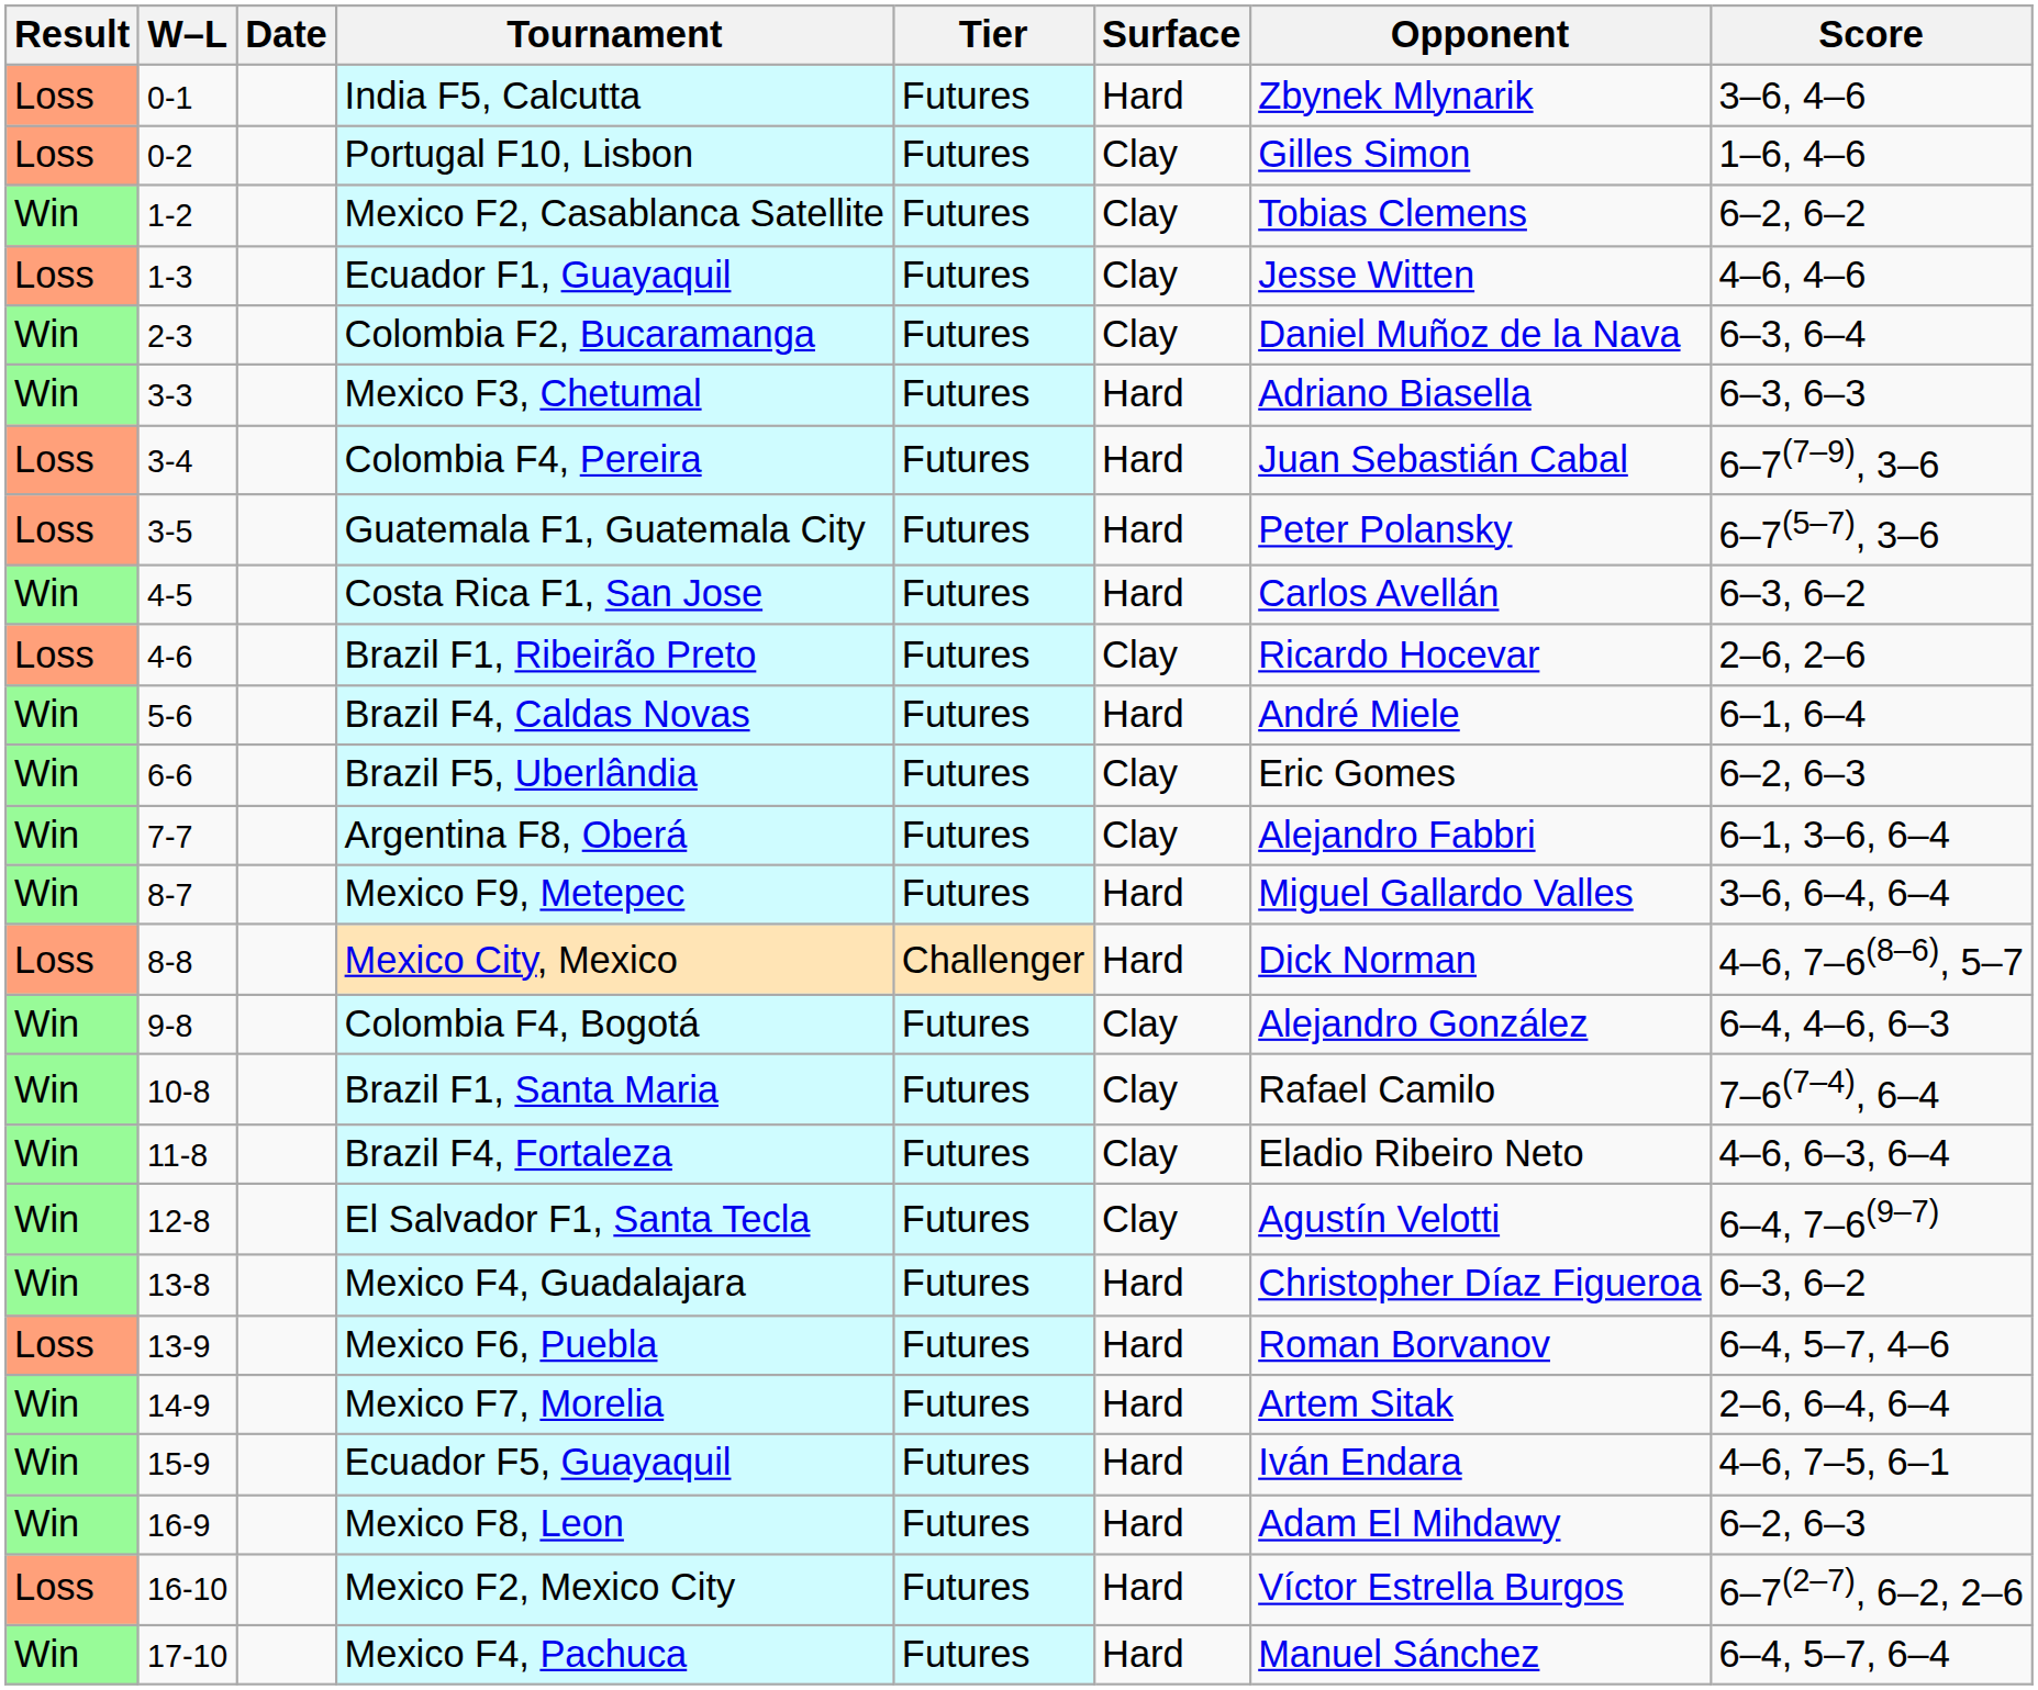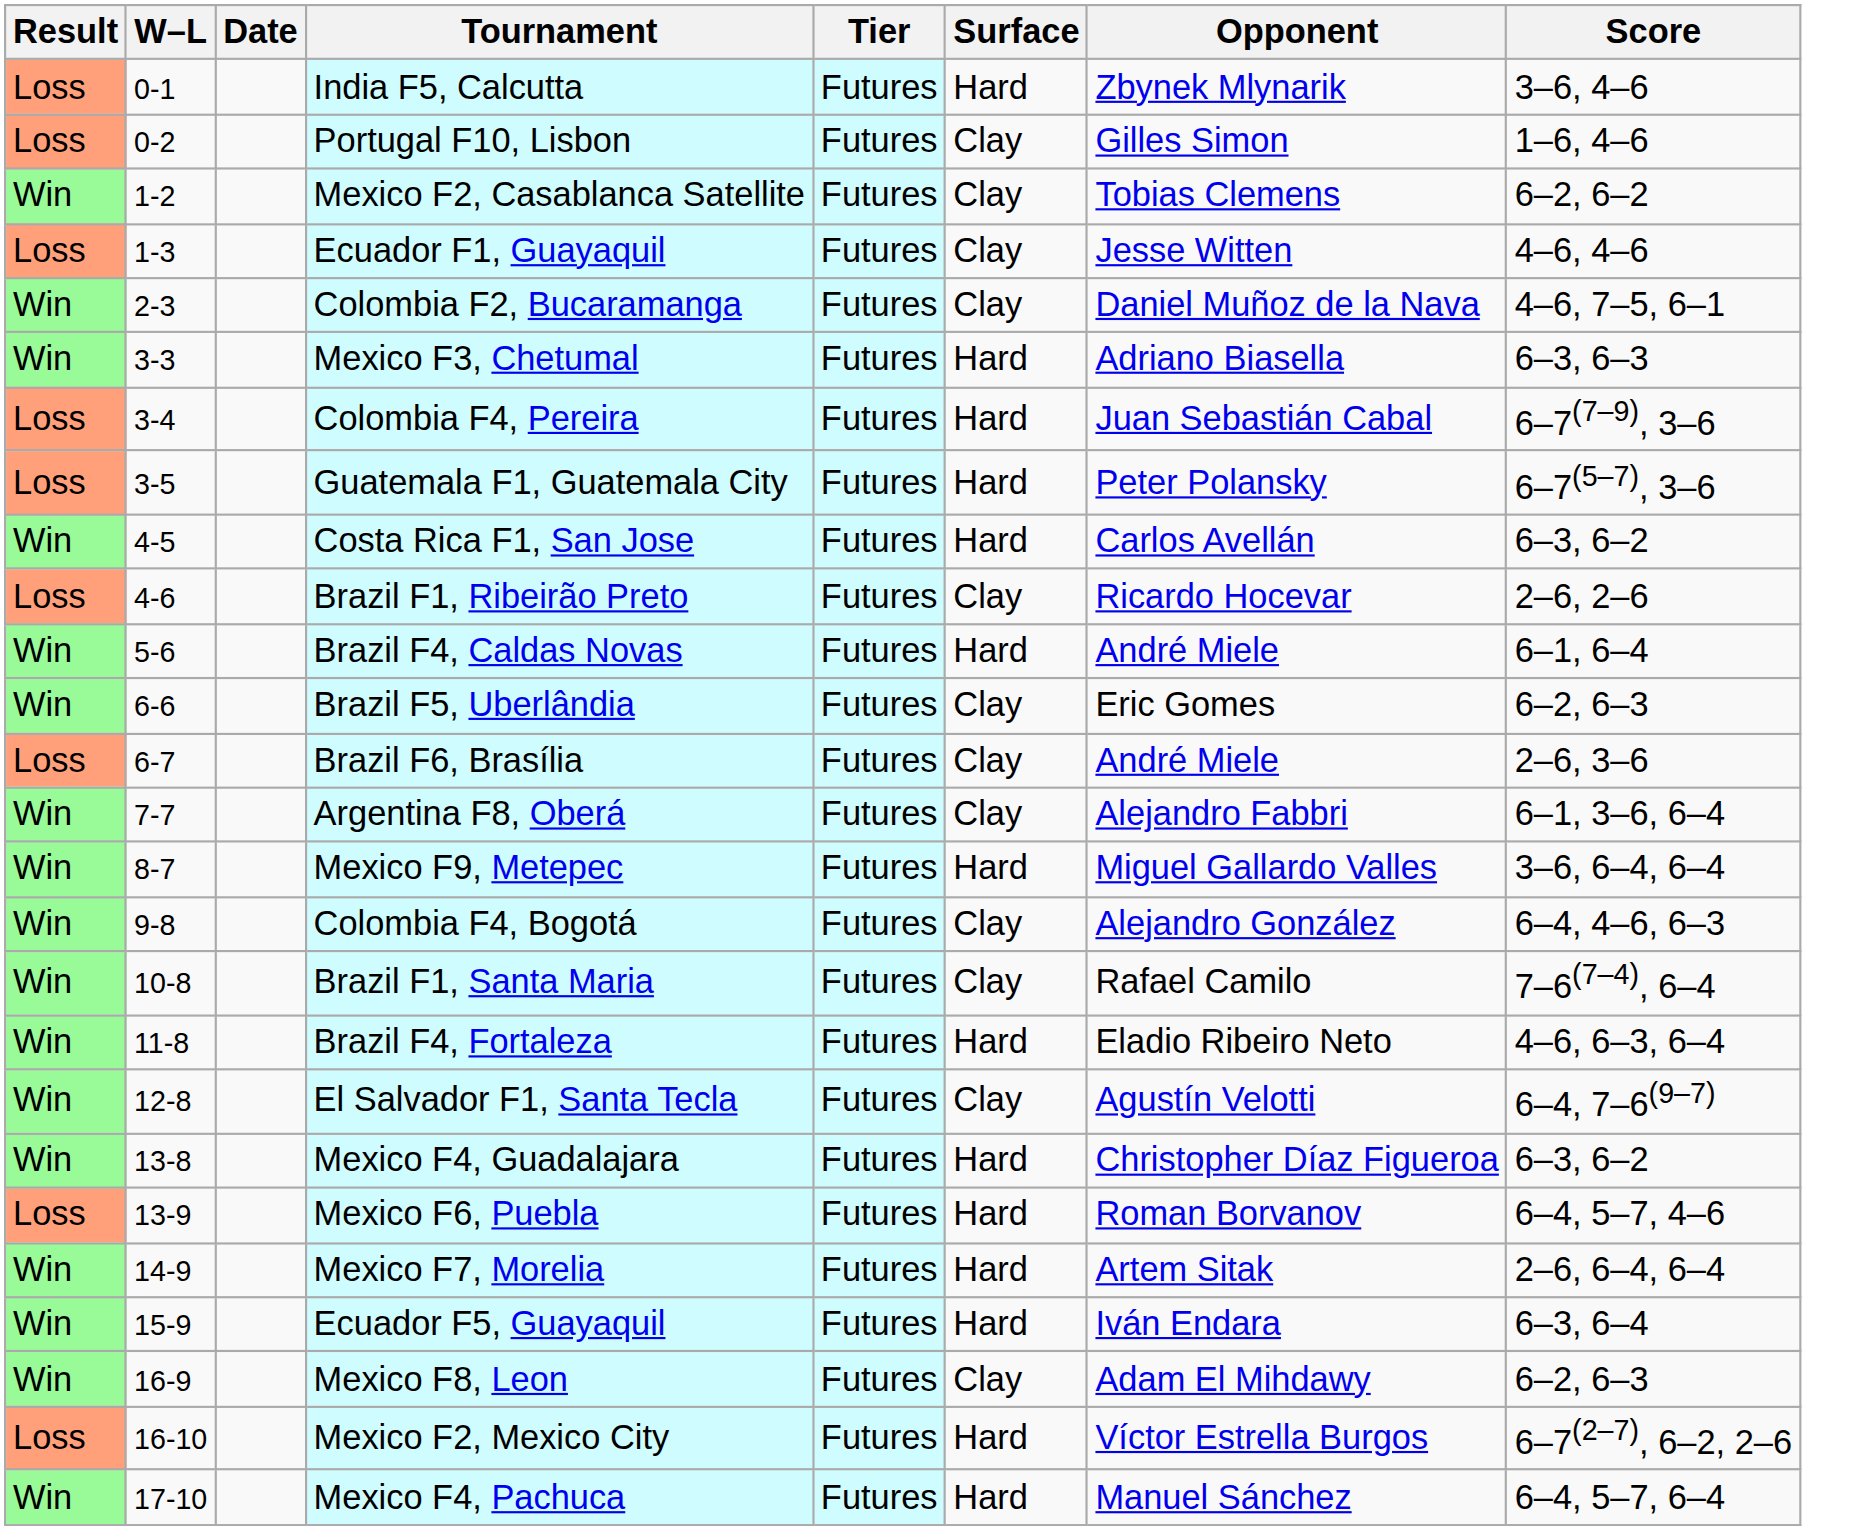Colombia F2, Bucaramanga | Score: 6–3, 6–4 -> 4–6, 7–5, 6–1
+ row: Loss | 6-7 | Brazil F6, Brasília | Futures | Clay | André Miele | 2–6, 3–6
- row: Loss | 8-8 | Mexico City, Mexico | Challenger | Hard | Dick Norman | 4–6, 7–6(8–6), 5–7
Brazil F4, Fortaleza | Surface: Clay -> Hard
Ecuador F5, Guayaquil | Score: 4–6, 7–5, 6–1 -> 6–3, 6–4
Mexico F8, Leon | Surface: Hard -> Clay
